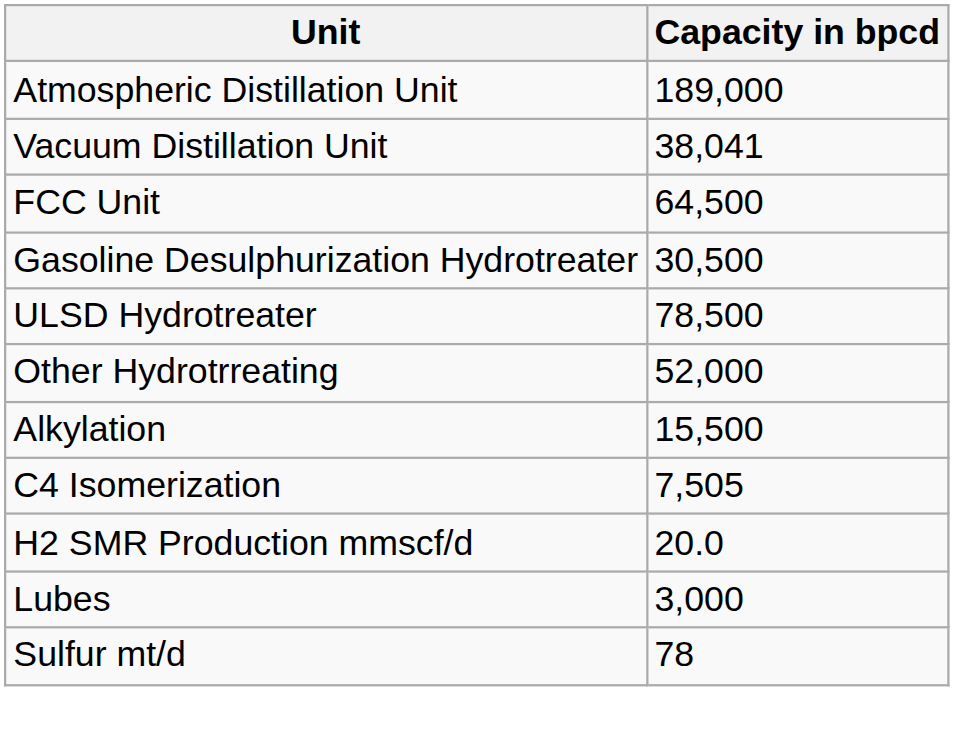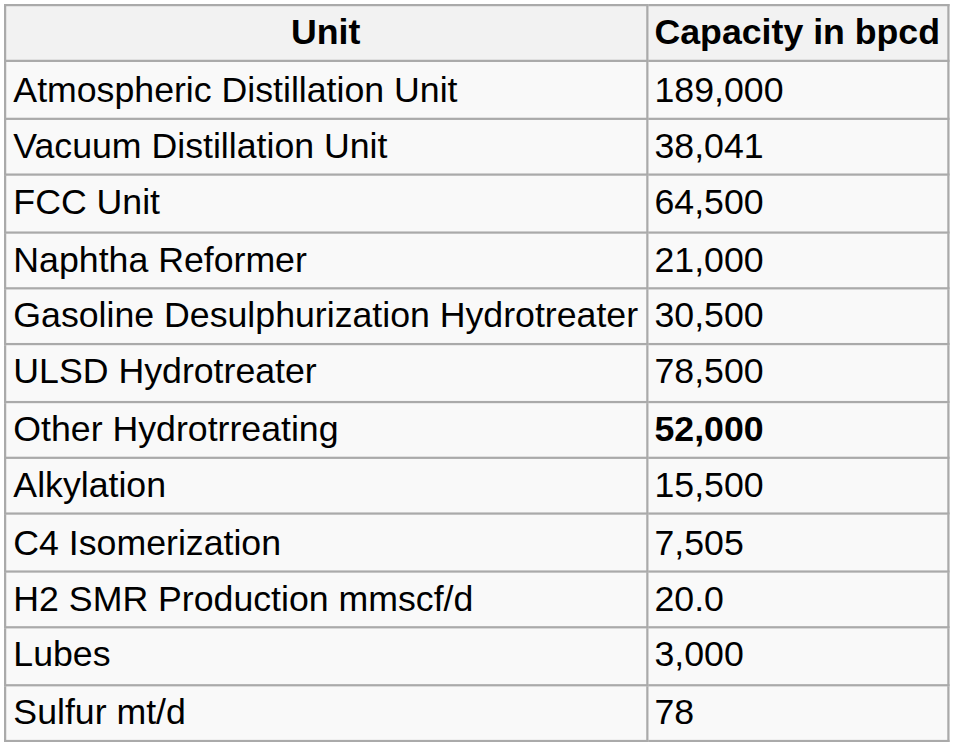+ row: Naphtha Reformer | 21,000
Other Hydrotrreating | Capacity in bpcd: normal -> bold
